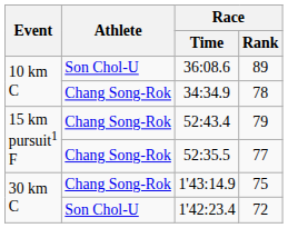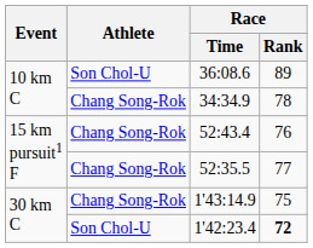52:43.4 | Race / Rank: 79 -> 76
1'42:23.4 | Race / Rank: normal -> bold
